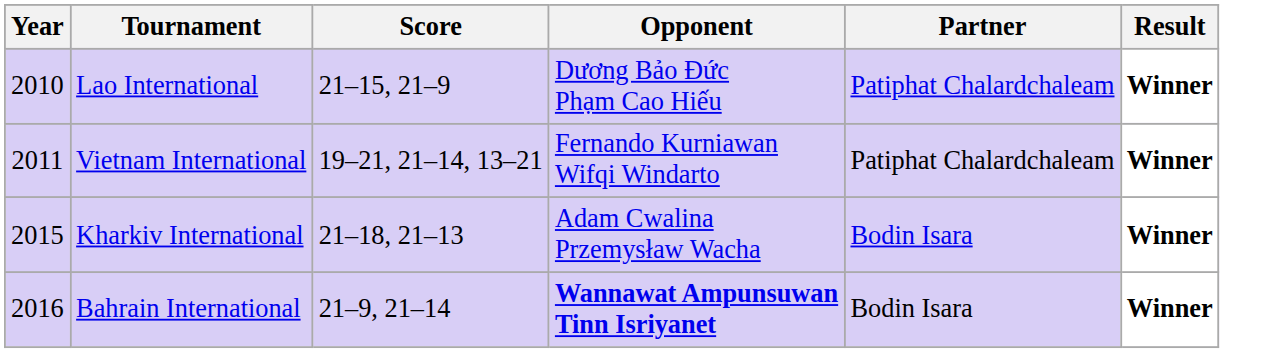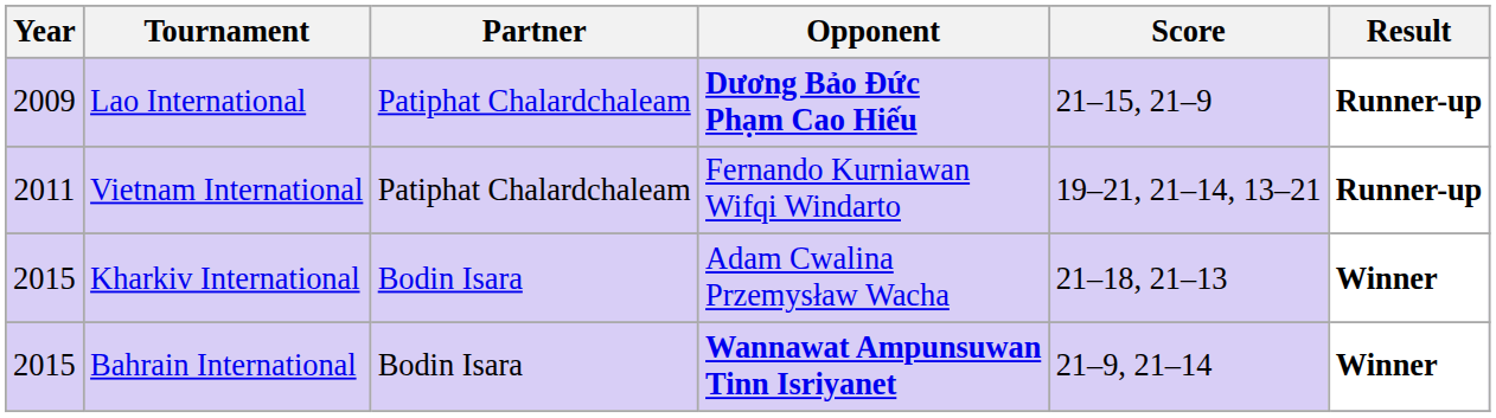columns swapped: Partner <-> Score
Lao International | Year: 2010 -> 2009
Lao International | Opponent: normal -> bold
Lao International | Result: Winner -> Runner-up
Vietnam International | Result: Winner -> Runner-up
Bahrain International | Year: 2016 -> 2015
